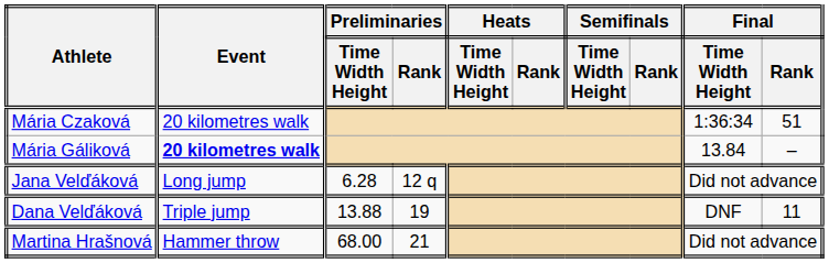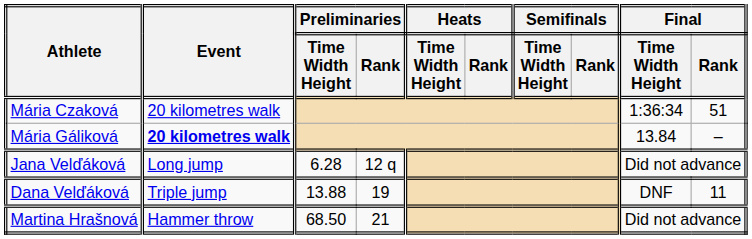Martina Hrašnová | Preliminaries / Time Width Height: 68.00 -> 68.50
